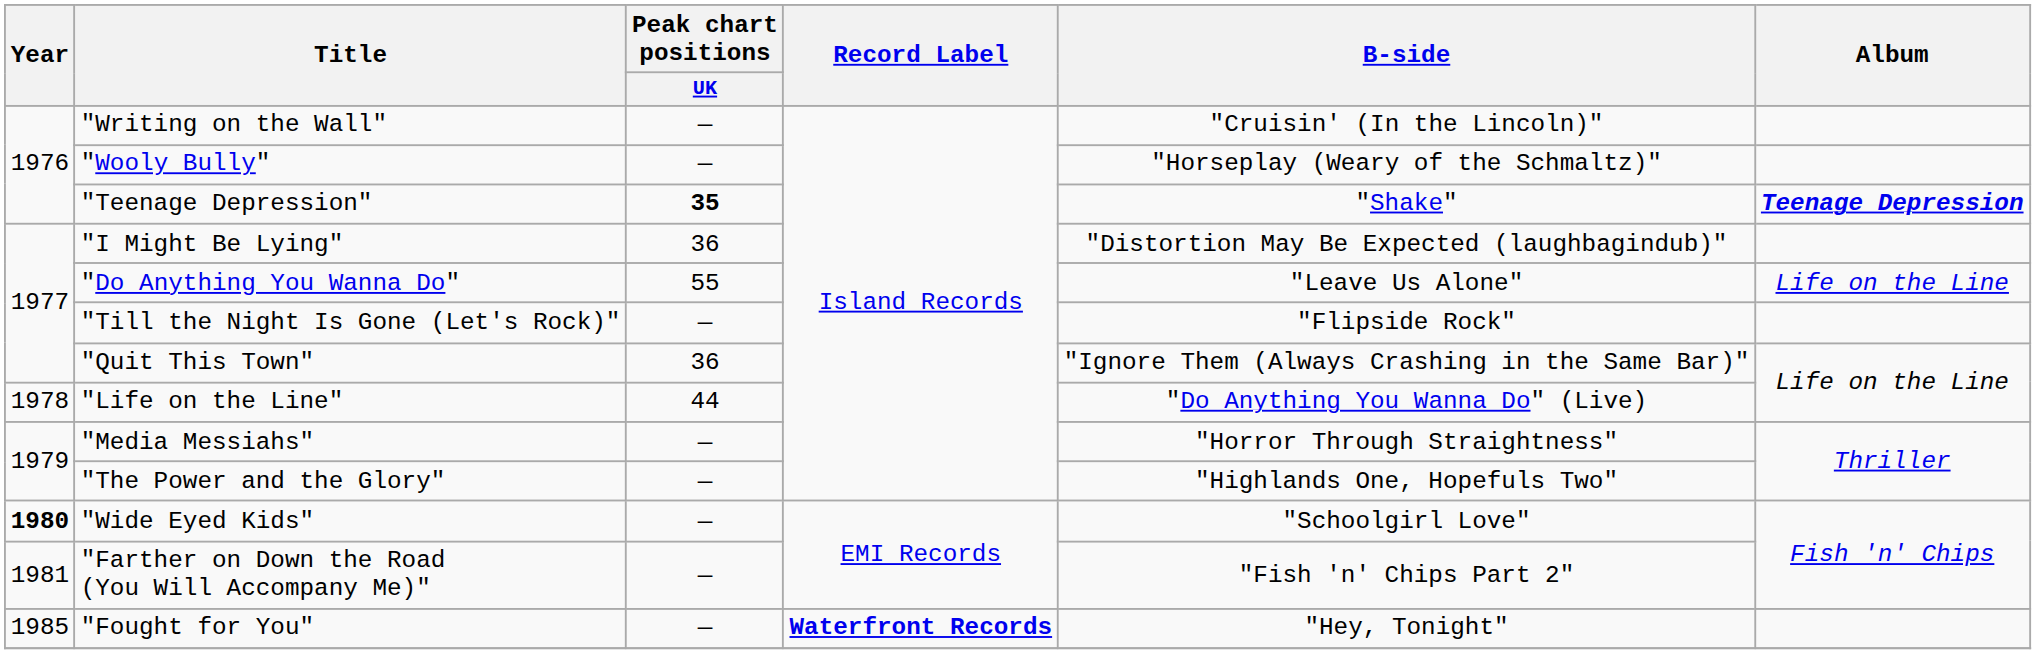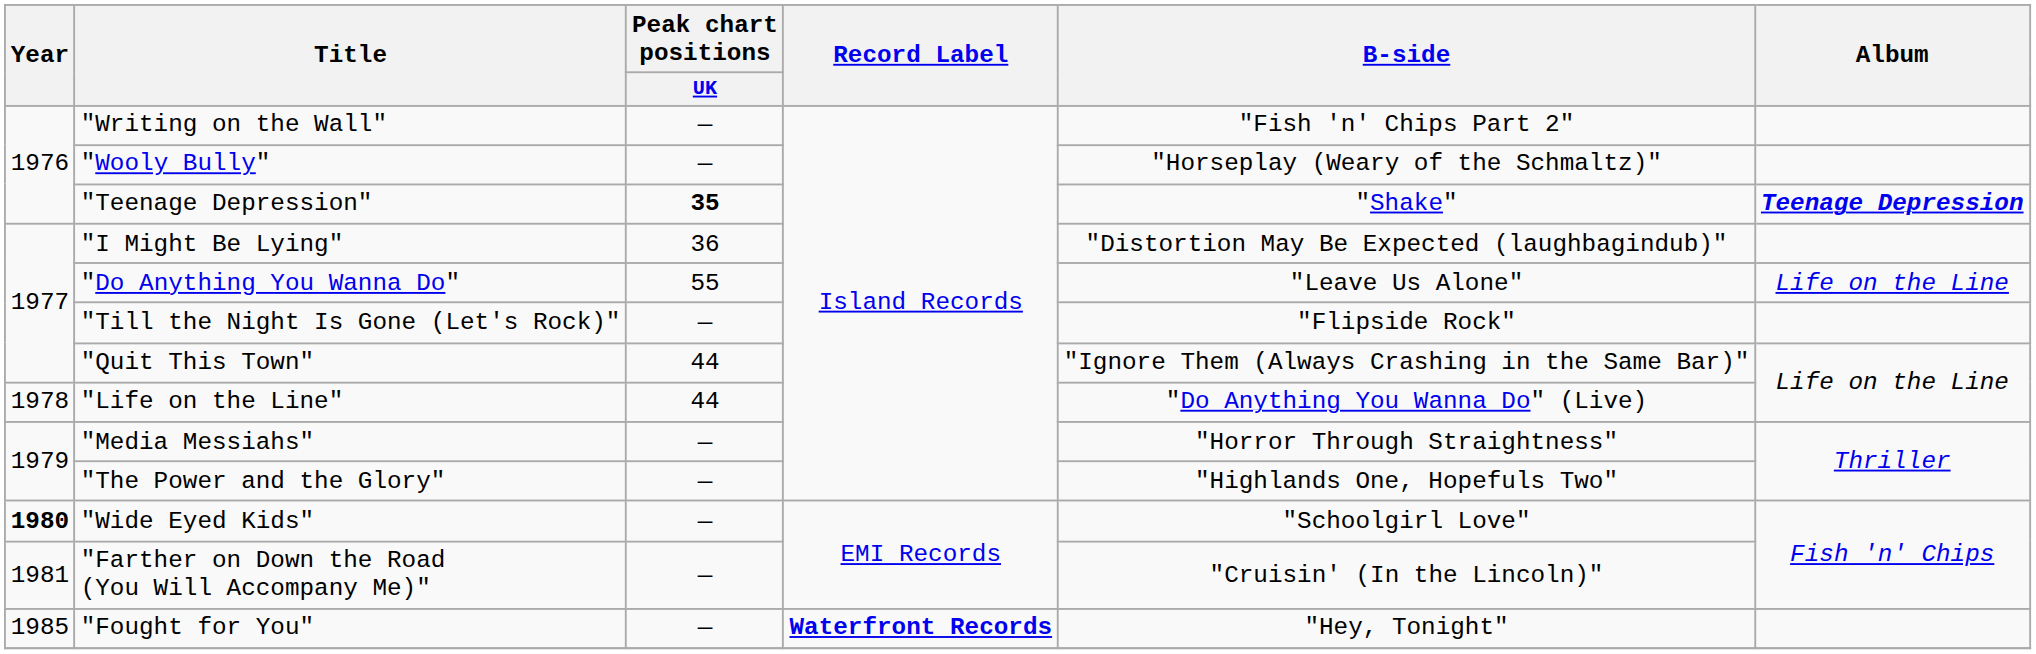"Writing on the Wall" | B-side: "Cruisin' (In the Lincoln)" -> "Fish 'n' Chips Part 2"
"Quit This Town" | Peak chart positions / UK: 36 -> 44
"Farther on Down the Road (You Will Accompany Me)" | B-side: "Fish 'n' Chips Part 2" -> "Cruisin' (In the Lincoln)"
